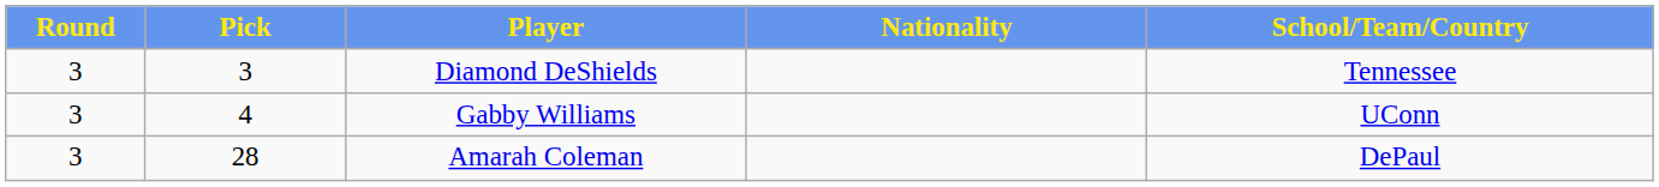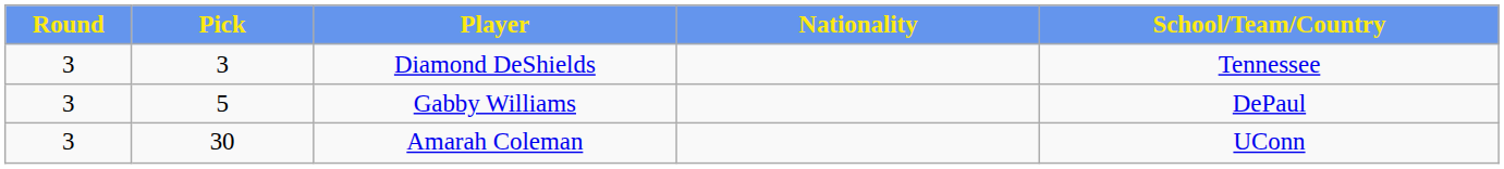Gabby Williams | Pick: 4 -> 5
Gabby Williams | School/Team/Country: UConn -> DePaul
Amarah Coleman | Pick: 28 -> 30
Amarah Coleman | School/Team/Country: DePaul -> UConn
